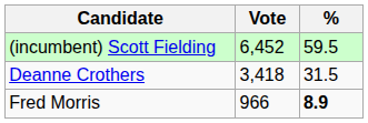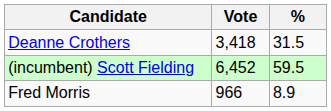rows swapped: (incumbent) Scott Fielding <-> Deanne Crothers
Fred Morris | %: bold -> normal
